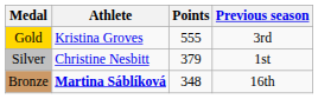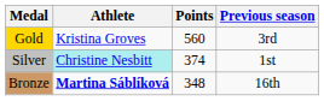Gold | Points: 555 -> 560
Silver | Athlete: no background -> paleturquoise background
Silver | Points: 379 -> 374
